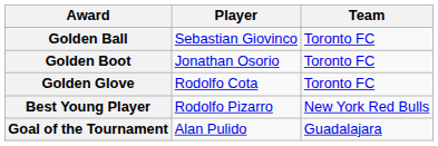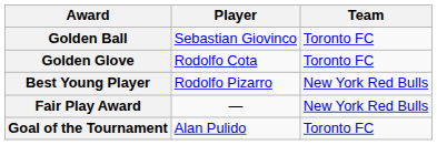- row: Golden Boot | Jonathan Osorio | Toronto FC
+ row: Fair Play Award | — | New York Red Bulls
Goal of the Tournament | Team: Guadalajara -> Toronto FC
